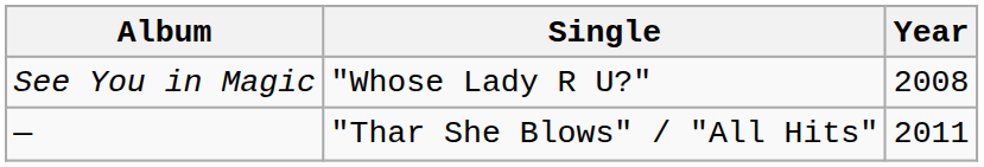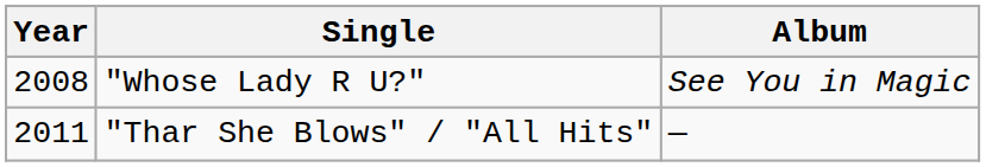columns swapped: Year <-> Album
